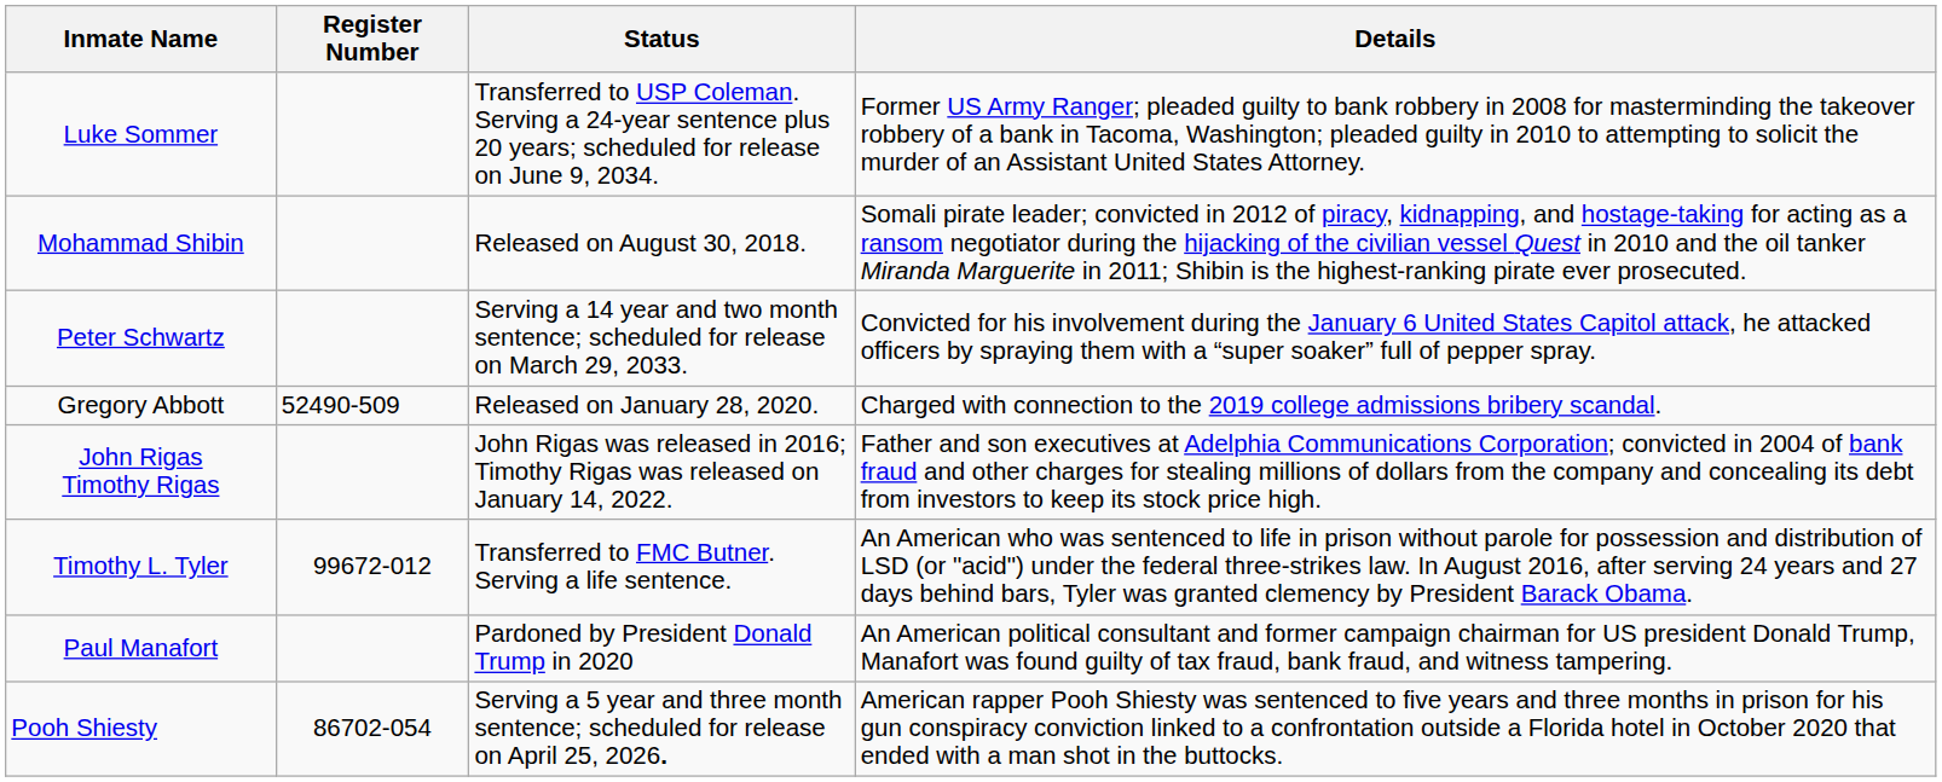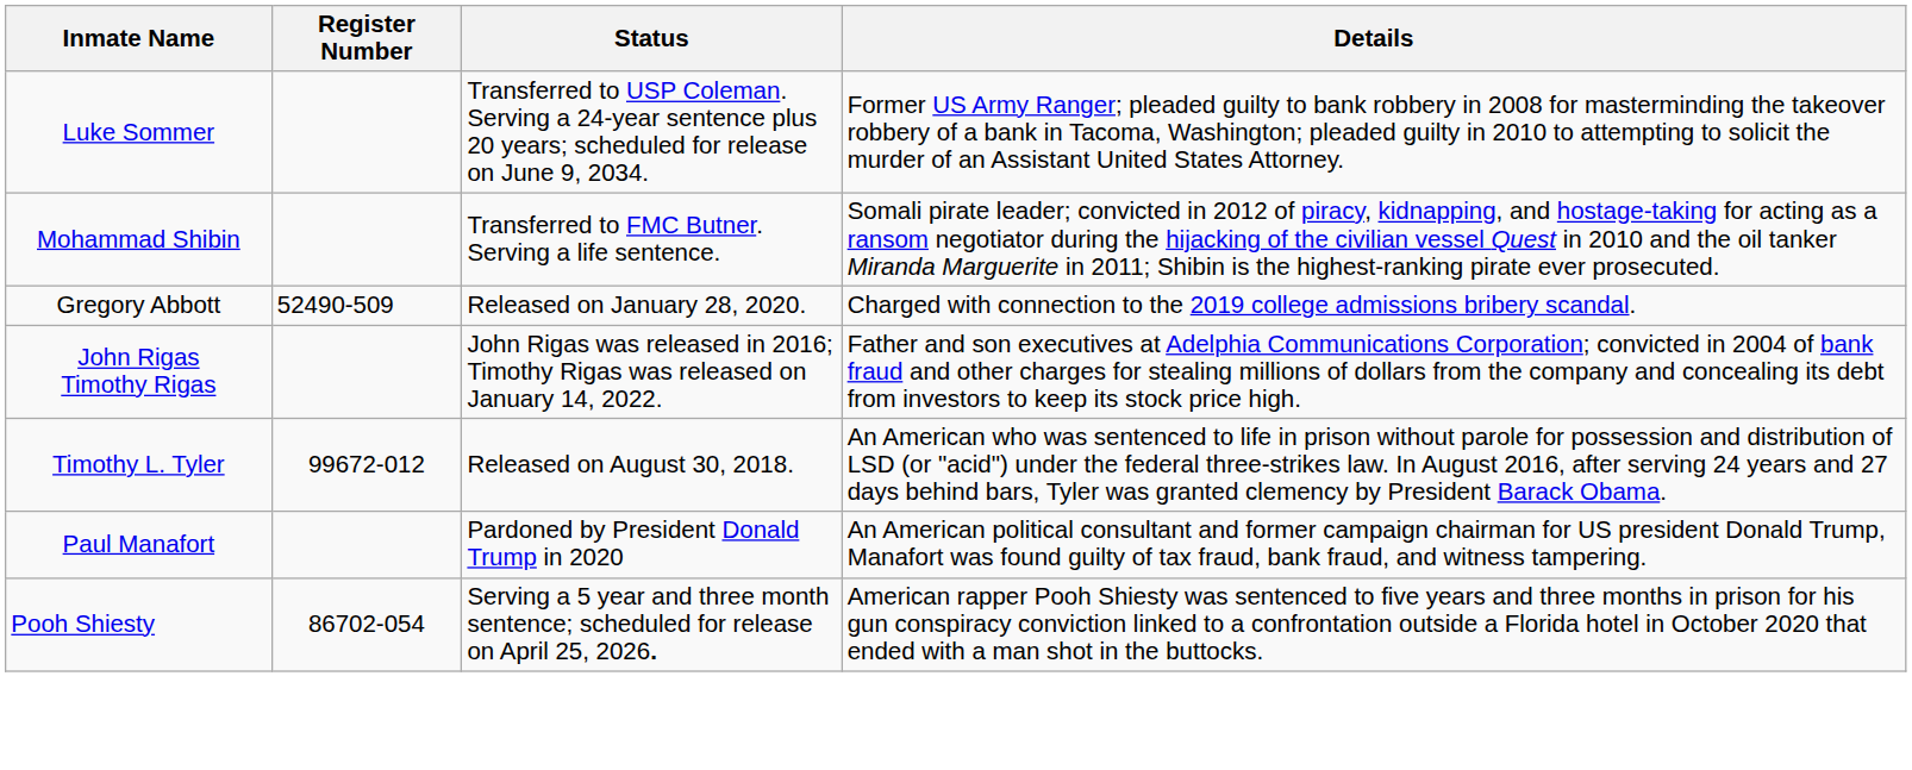Mohammad Shibin | Status: Released on August 30, 2018. -> Transferred to FMC Butner. Serving a life sentence.
- row: Peter Schwartz | Serving a 14 year and two month sentence; scheduled for release on March 29, 2033. | Convicted for his involvement during the January 6 United States Capitol attack, he attacked officers by spraying them with a “super soaker” full of pepper spray.
Timothy L. Tyler | Status: Transferred to FMC Butner. Serving a life sentence. -> Released on August 30, 2018.
